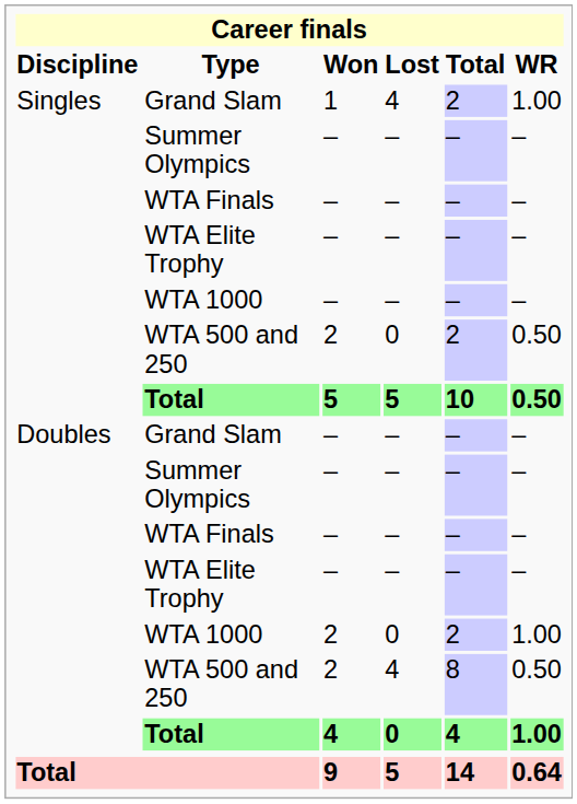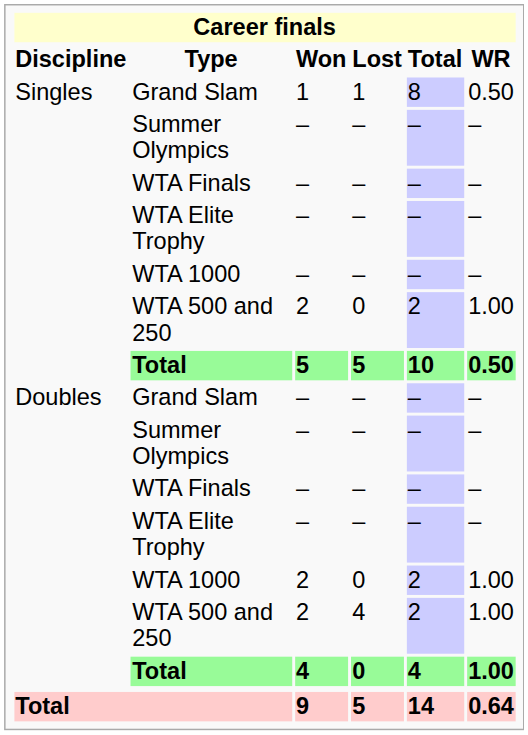Singles / Grand Slam | Lost: 4 -> 1
Singles / Grand Slam | Total: 2 -> 8
Singles / Grand Slam | WR: 1.00 -> 0.50
Singles / WTA 500 and 250 | WR: 0.50 -> 1.00
Doubles / WTA 500 and 250 | Total: 8 -> 2
Doubles / WTA 500 and 250 | WR: 0.50 -> 1.00
